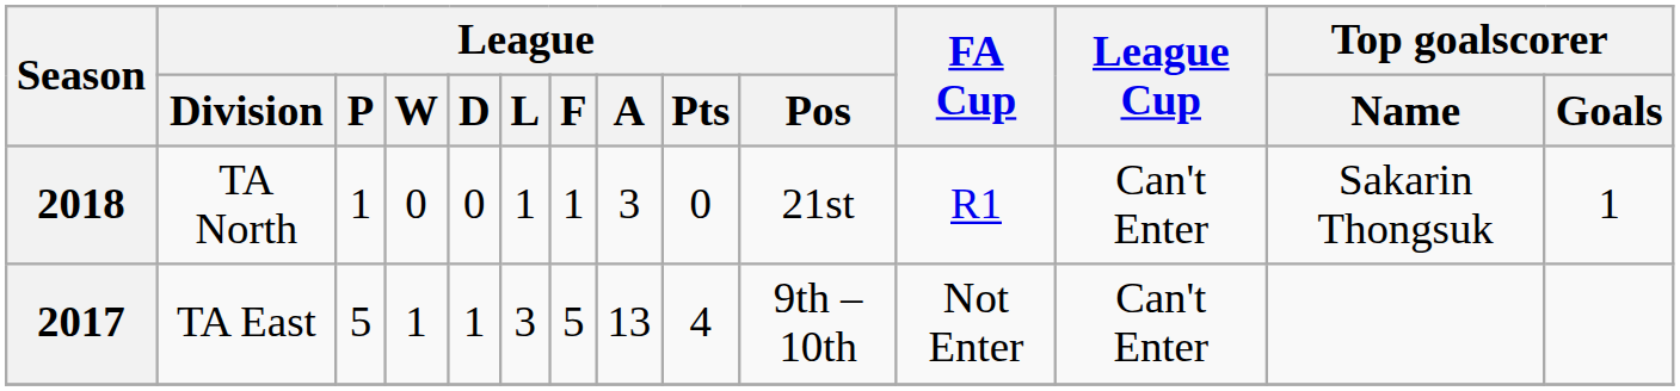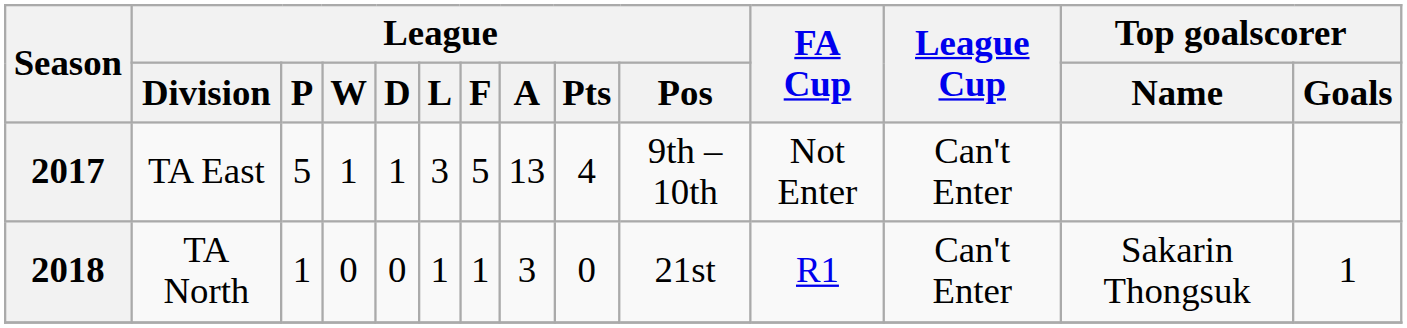rows swapped: 2017 <-> 2018
